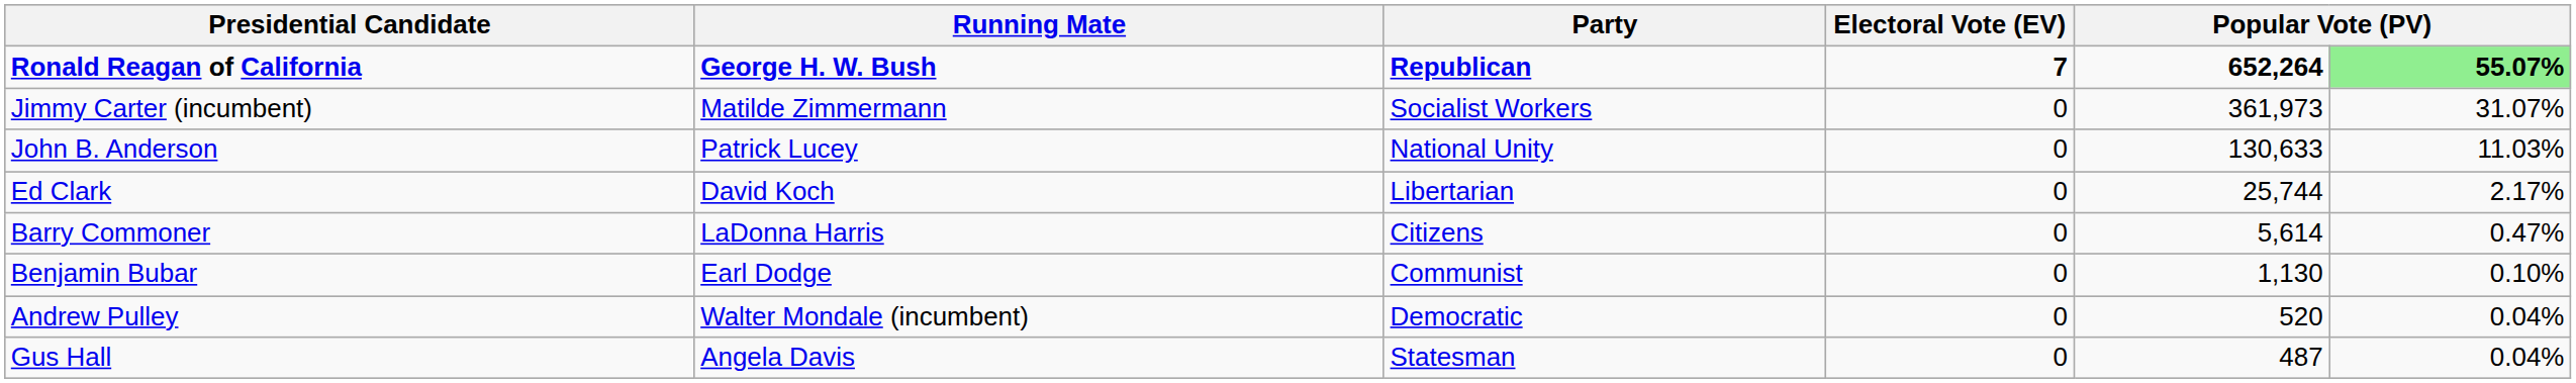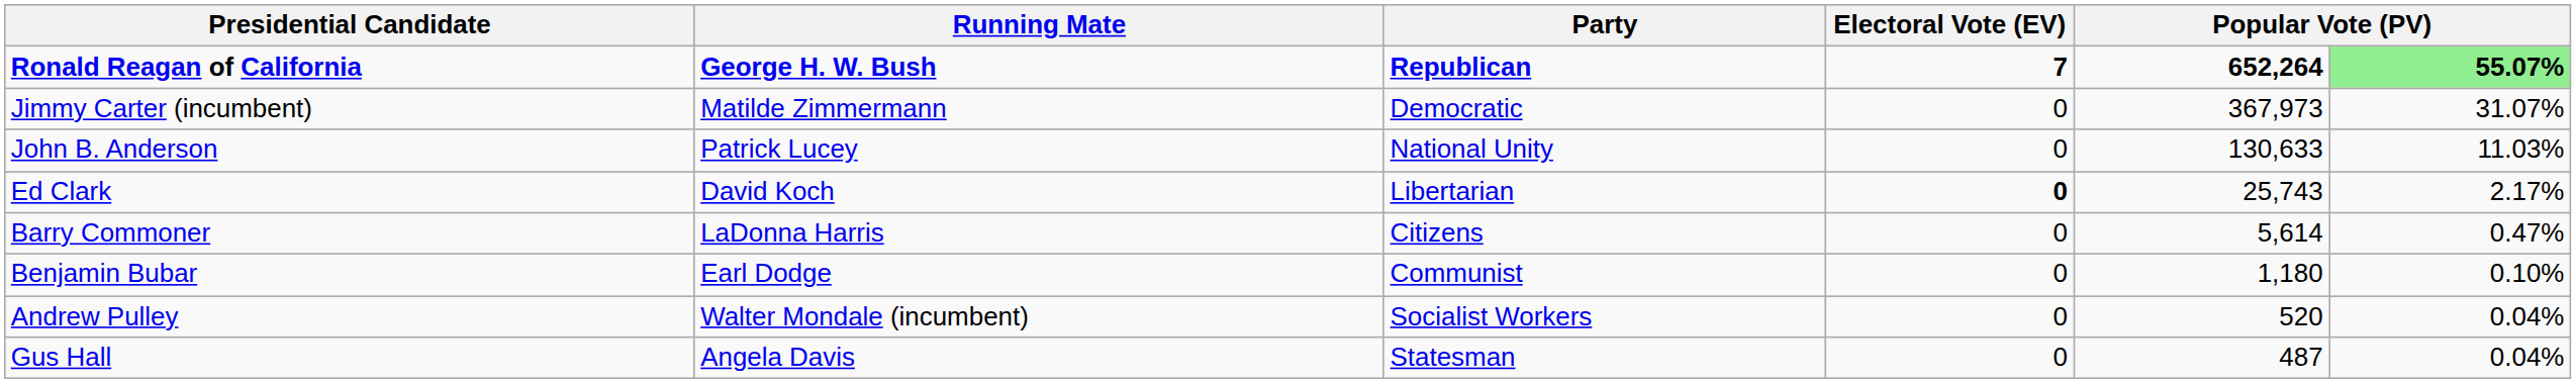Jimmy Carter (incumbent) | Party: Socialist Workers -> Democratic
Jimmy Carter (incumbent) | column 5: 361,973 -> 367,973
Ed Clark | Electoral Vote (EV): normal -> bold
Ed Clark | column 5: 25,744 -> 25,743
Benjamin Bubar | column 5: 1,130 -> 1,180
Andrew Pulley | Party: Democratic -> Socialist Workers
